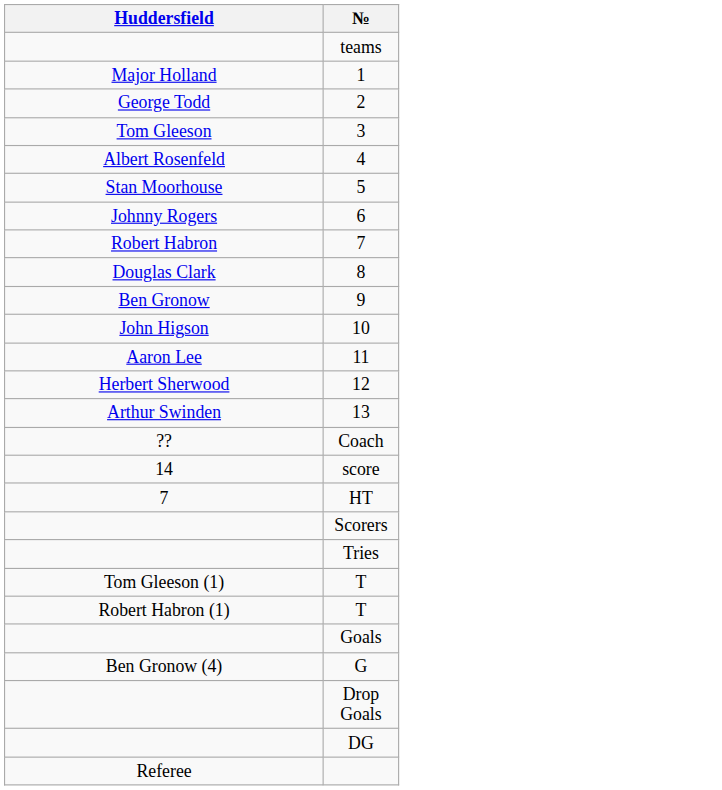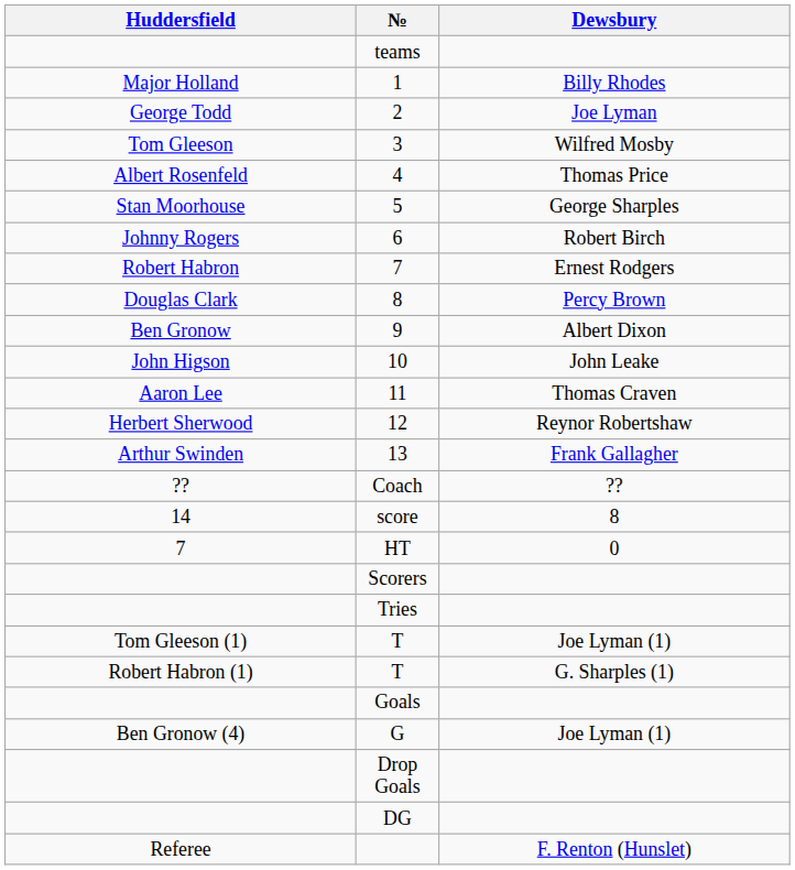+ column: Dewsbury | Billy Rhodes | Joe Lyman | Wilfred Mosby | Thomas Price | George Sharples | Robert Birch | Ernest Rodgers | Percy Brown | Albert Dixon | John Leake | Thomas Craven | Reynor Robertshaw | Frank Gallagher | ?? | 8 | 0 | Joe Lyman (1) | G. Sharples (1) | Joe Lyman (1) | F. Renton (Hunslet)
